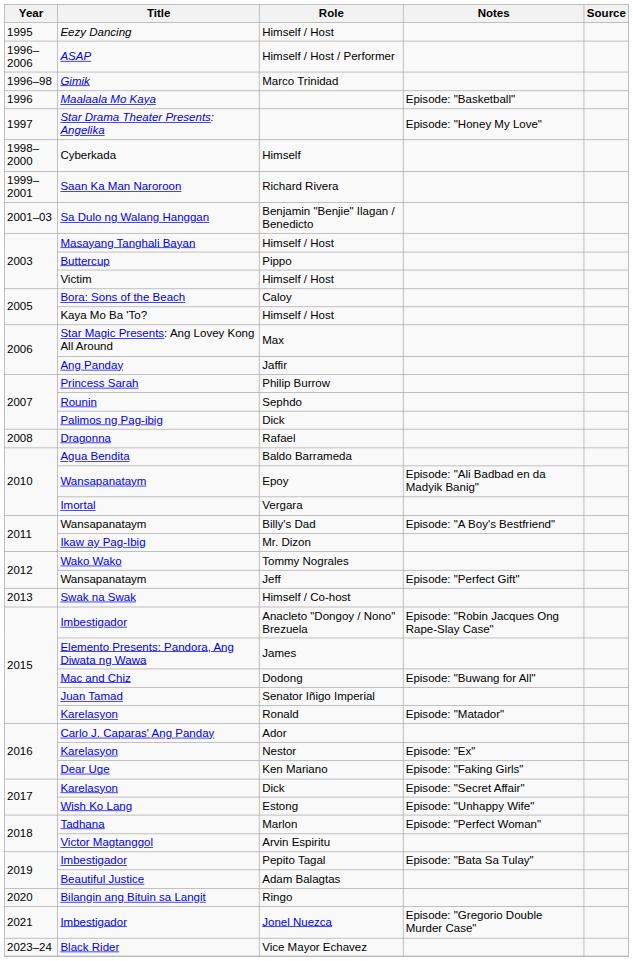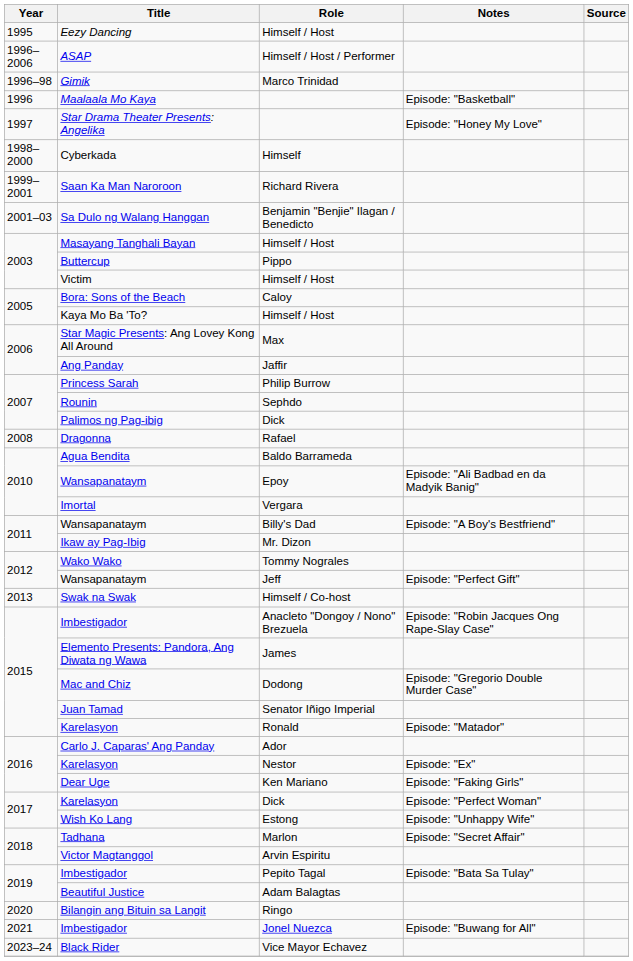Dodong | Notes: Episode: "Buwang for All" -> Episode: "Gregorio Double Murder Case"
Karelasyon / Dick | Notes: Episode: "Secret Affair" -> Episode: "Perfect Woman"
Marlon | Notes: Episode: "Perfect Woman" -> Episode: "Secret Affair"
Jonel Nuezca | Notes: Episode: "Gregorio Double Murder Case" -> Episode: "Buwang for All"
